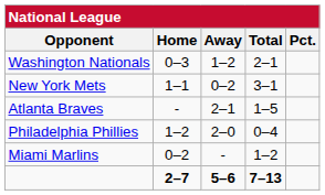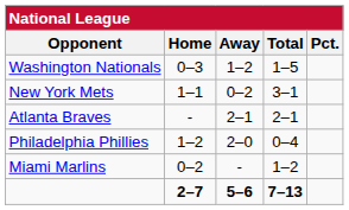Washington Nationals | Total: 2–1 -> 1–5
Atlanta Braves | Total: 1–5 -> 2–1
